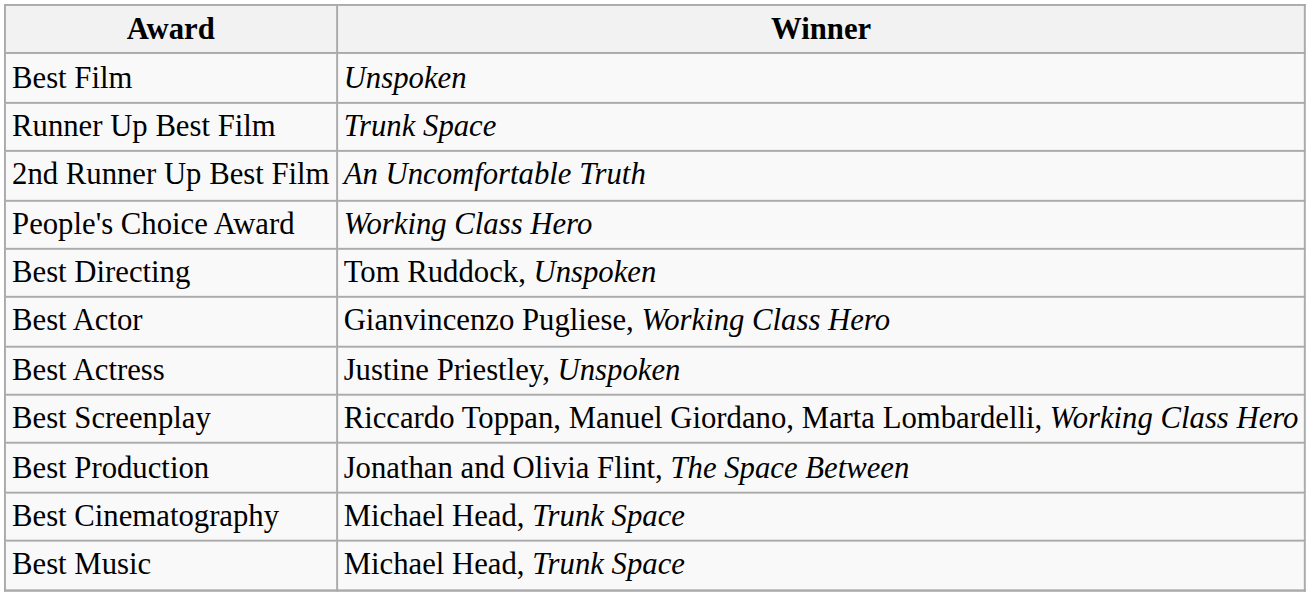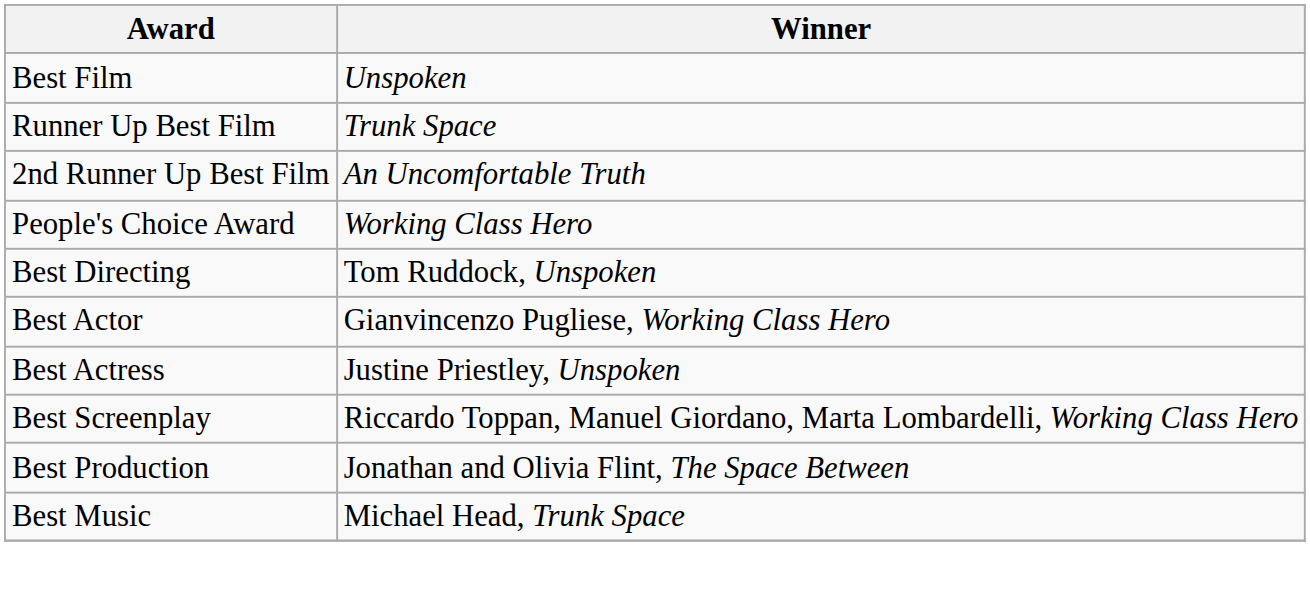- row: Best Cinematography | Michael Head, Trunk Space
